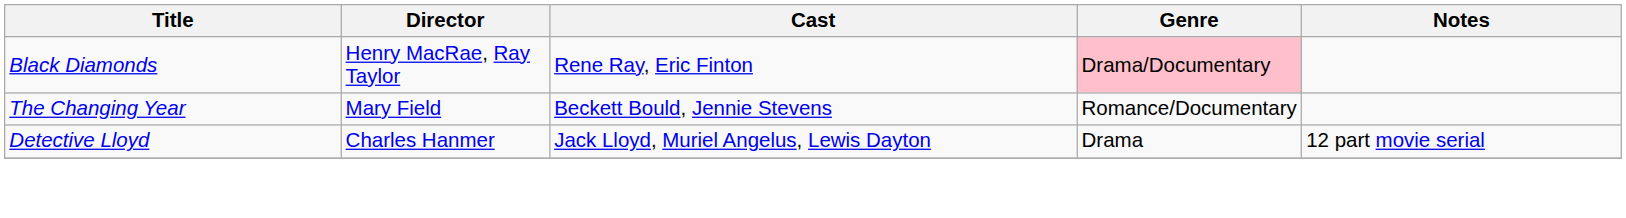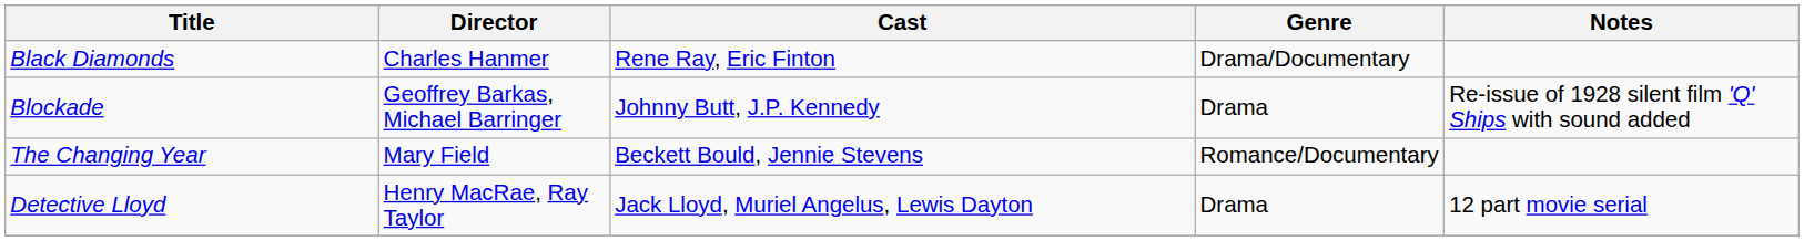Black Diamonds | Director: Henry MacRae, Ray Taylor -> Charles Hanmer
Black Diamonds | Genre: pink background -> no background
+ row: Blockade | Geoffrey Barkas, Michael Barringer | Johnny Butt, J.P. Kennedy | Drama | Re-issue of 1928 silent film 'Q' Ships with sound added
Detective Lloyd | Director: Charles Hanmer -> Henry MacRae, Ray Taylor
